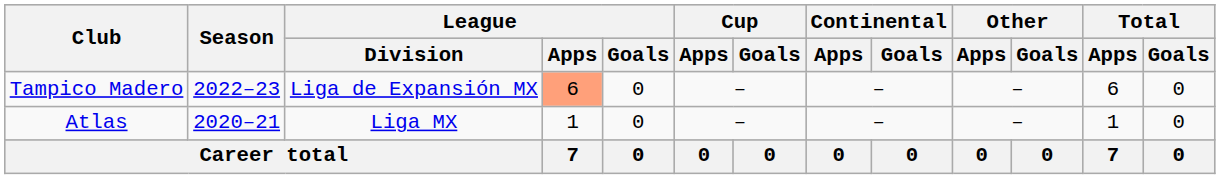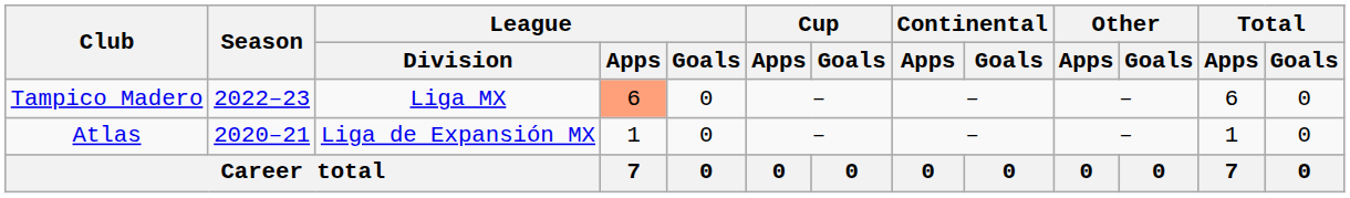Tampico Madero | League / Division: Liga de Expansión MX -> Liga MX
Atlas | League / Division: Liga MX -> Liga de Expansión MX
